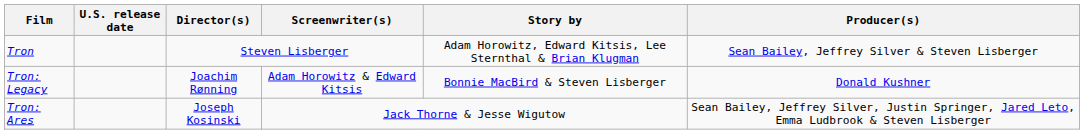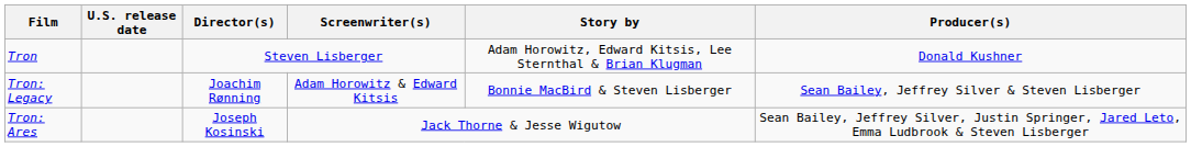Tron | Producer(s): Sean Bailey, Jeffrey Silver & Steven Lisberger -> Donald Kushner
Tron: Legacy | Producer(s): Donald Kushner -> Sean Bailey, Jeffrey Silver & Steven Lisberger
